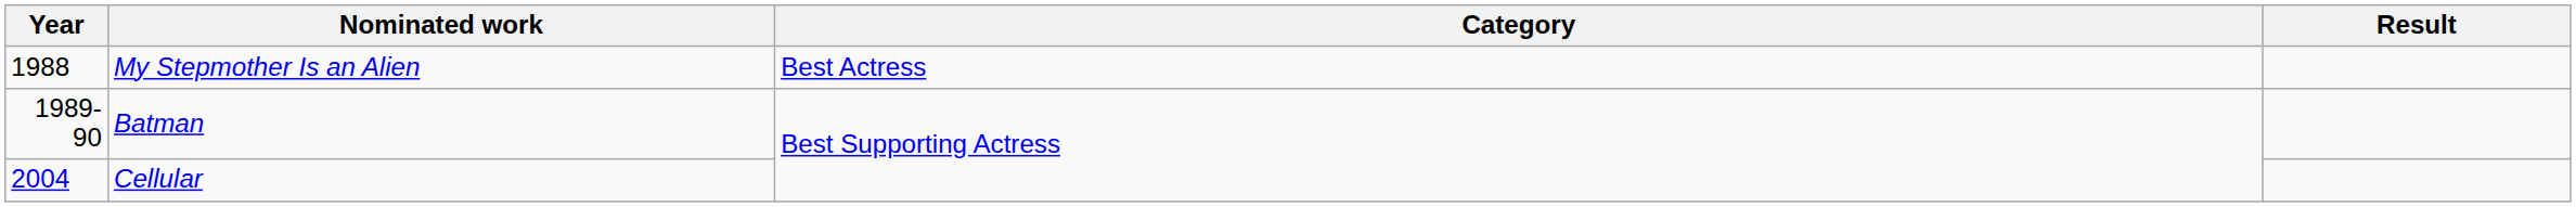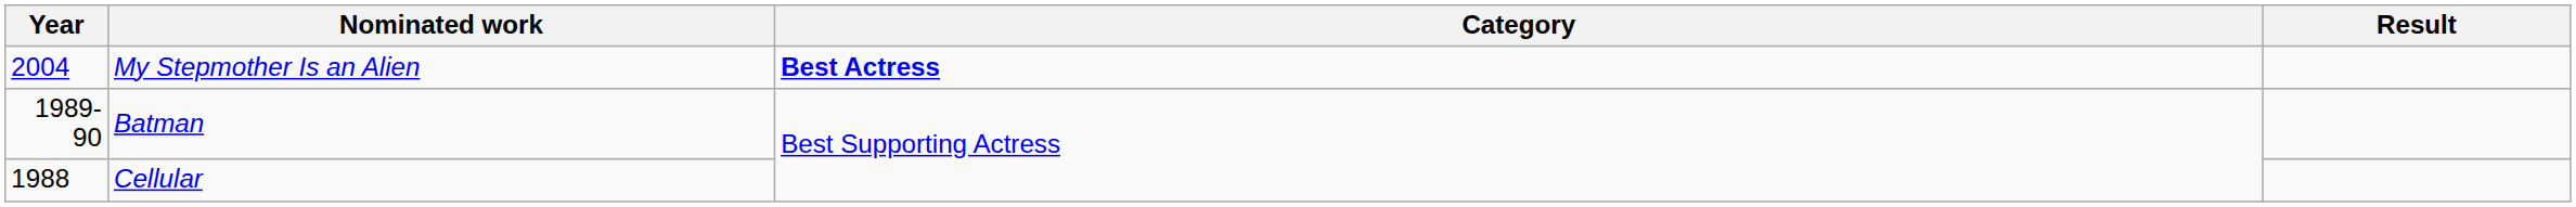My Stepmother Is an Alien | Year: 1988 -> 2004
My Stepmother Is an Alien | Category: normal -> bold
Cellular | Year: 2004 -> 1988
